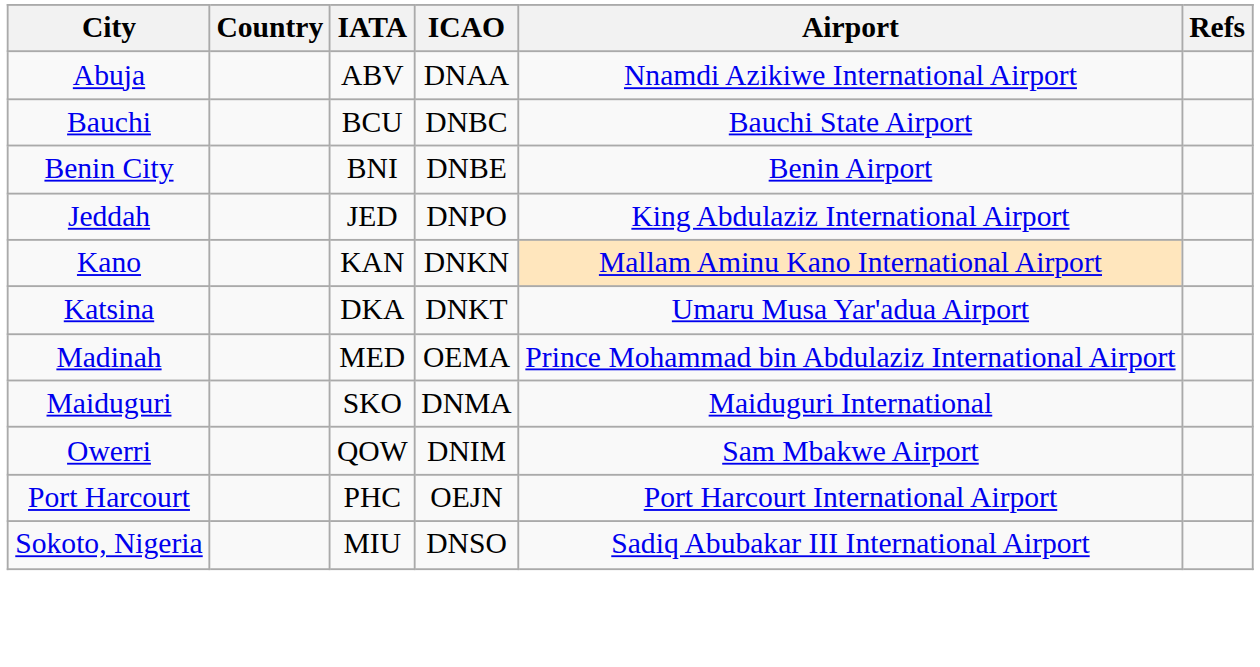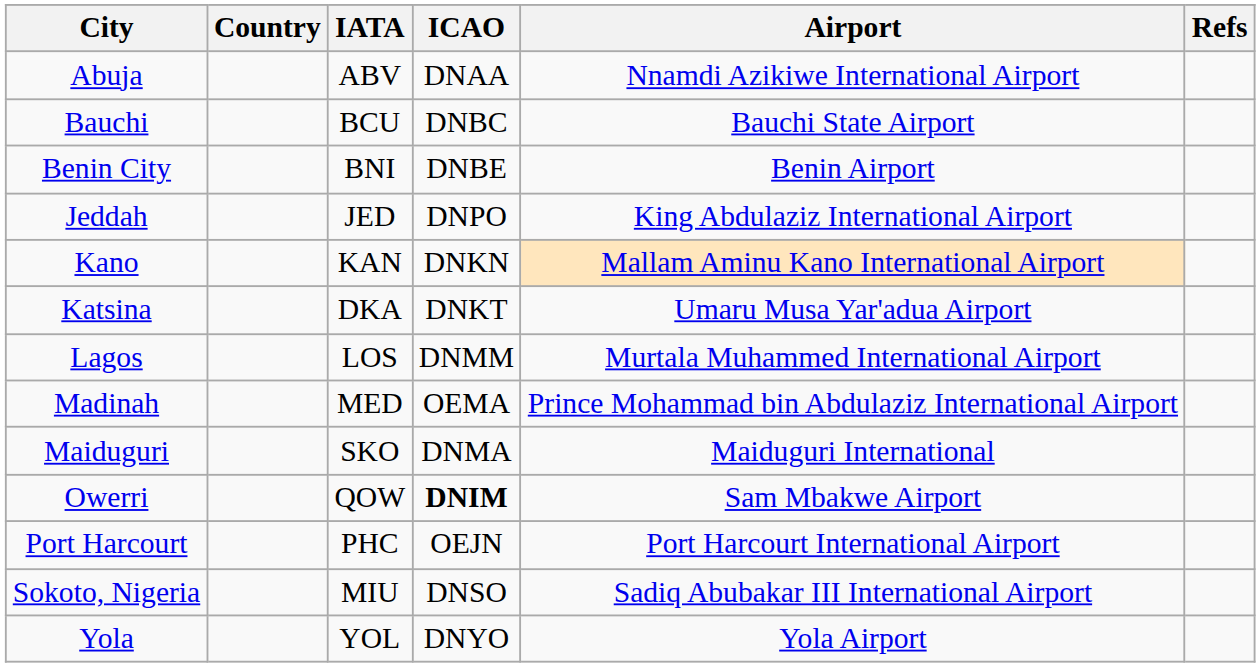+ row: Lagos | LOS | DNMM | Murtala Muhammed International Airport
Owerri | ICAO: normal -> bold
+ row: Yola | YOL | DNYO | Yola Airport
